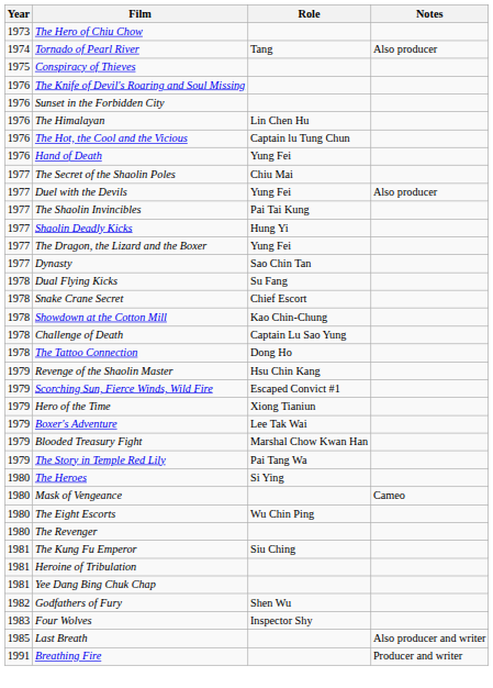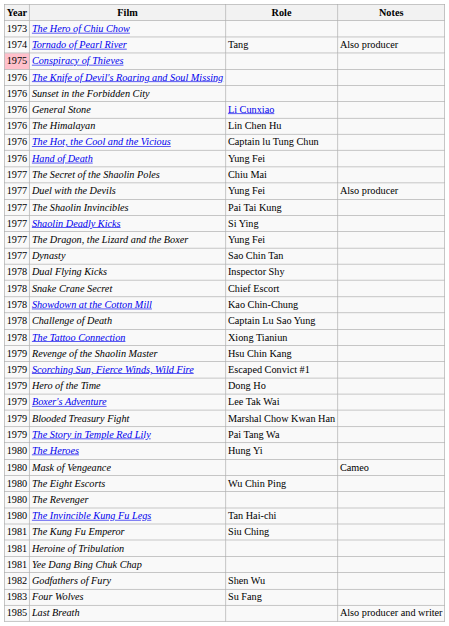Conspiracy of Thieves | Year: no background -> pink background
+ row: 1976 | General Stone | Li Cunxiao
Shaolin Deadly Kicks | Role: Hung Yi -> Si Ying
Dual Flying Kicks | Role: Su Fang -> Inspector Shy
The Tattoo Connection | Role: Dong Ho -> Xiong Tianiun
Hero of the Time | Role: Xiong Tianiun -> Dong Ho
The Heroes | Role: Si Ying -> Hung Yi
+ row: 1980 | The Invincible Kung Fu Legs | Tan Hai-chi
Four Wolves | Role: Inspector Shy -> Su Fang
- row: 1991 | Breathing Fire | Producer and writer
